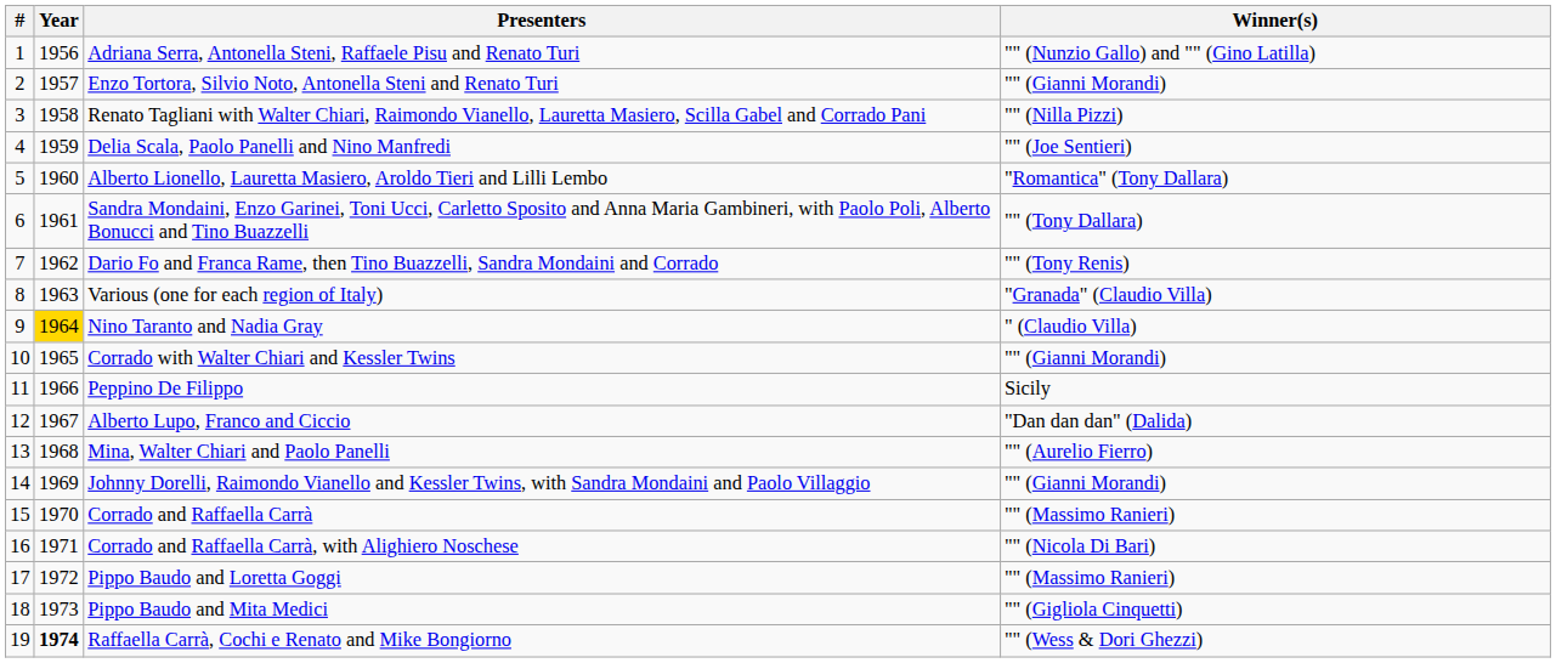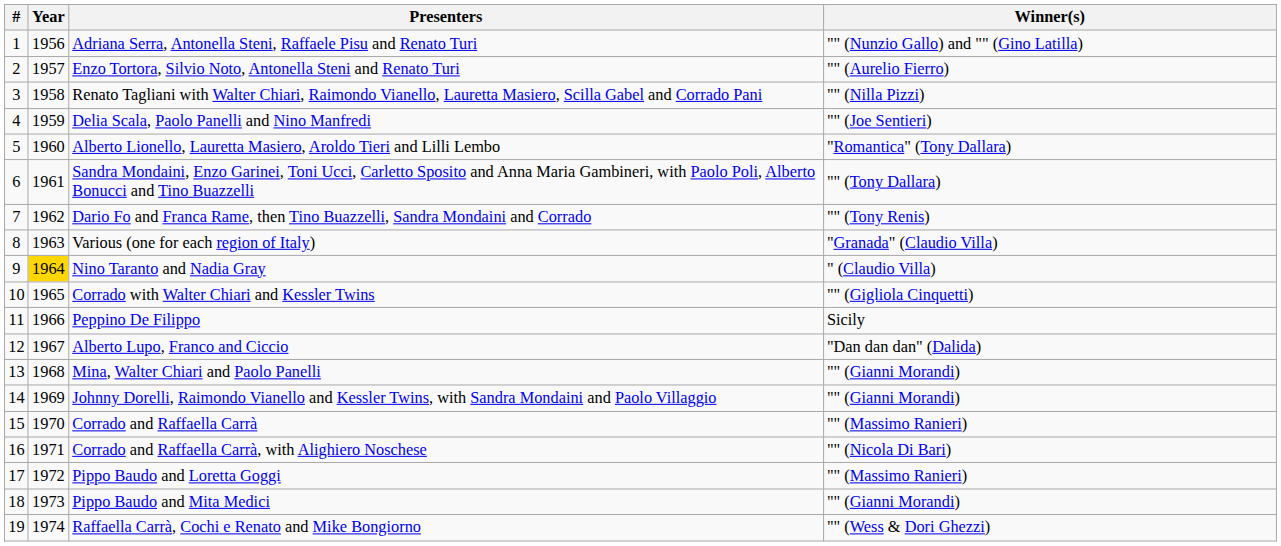Enzo Tortora, Silvio Noto, Antonella Steni and Renato Turi | Winner(s): "" (Gianni Morandi) -> "" (Aurelio Fierro)
Corrado with Walter Chiari and Kessler Twins | Winner(s): "" (Gianni Morandi) -> "" (Gigliola Cinquetti)
Mina, Walter Chiari and Paolo Panelli | Winner(s): "" (Aurelio Fierro) -> "" (Gianni Morandi)
Pippo Baudo and Mita Medici | Winner(s): "" (Gigliola Cinquetti) -> "" (Gianni Morandi)
Raffaella Carrà, Cochi e Renato and Mike Bongiorno | Year: bold -> normal
